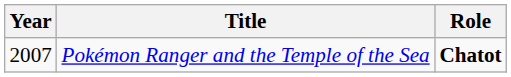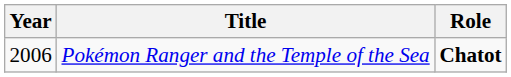Pokémon Ranger and the Temple of the Sea | Year: 2007 -> 2006
